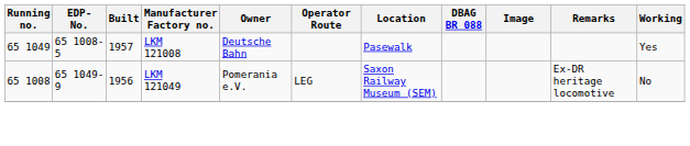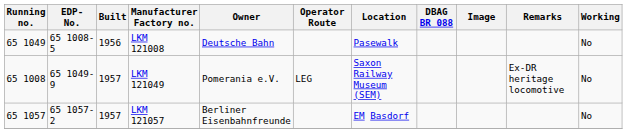LKM 121008 | Built: 1957 -> 1956
LKM 121008 | Working: Yes -> No
LKM 121049 | Built: 1956 -> 1957
+ row: 65 1057 | 65 1057-2 | 1957 | LKM 121057 | Berliner Eisenbahnfreunde | EM Basdorf | No
